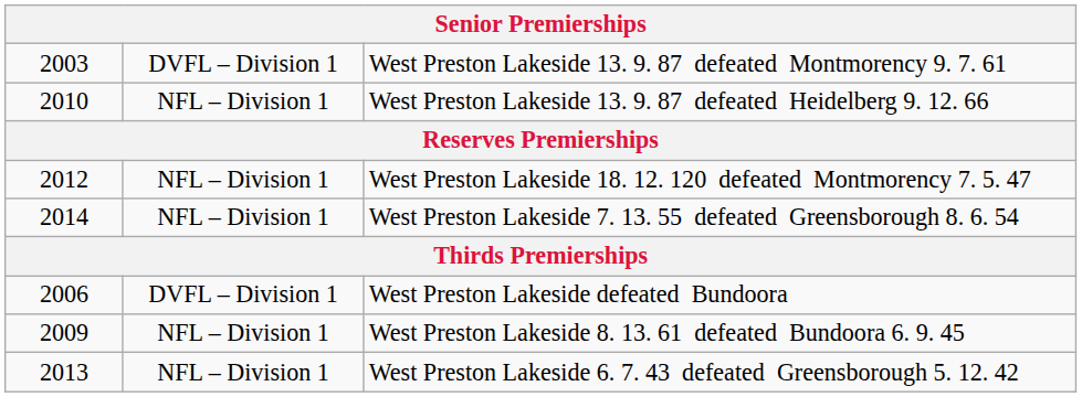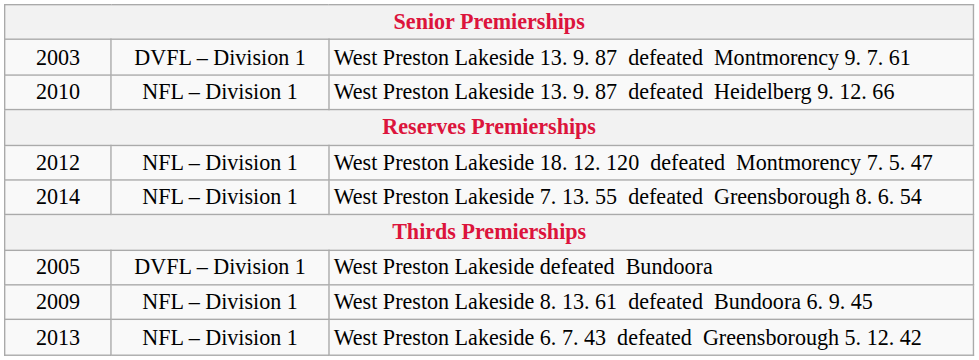West Preston Lakeside defeated Bundoora | column 1: 2006 -> 2005
